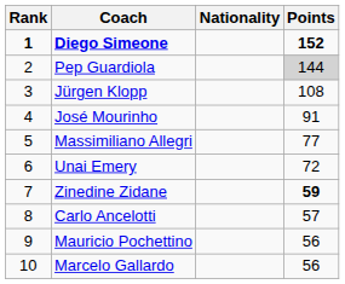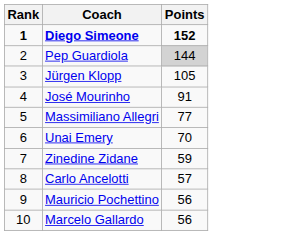- column: Nationality
Jürgen Klopp | Points: 108 -> 105
Unai Emery | Points: 72 -> 70
Zinedine Zidane | Points: bold -> normal
